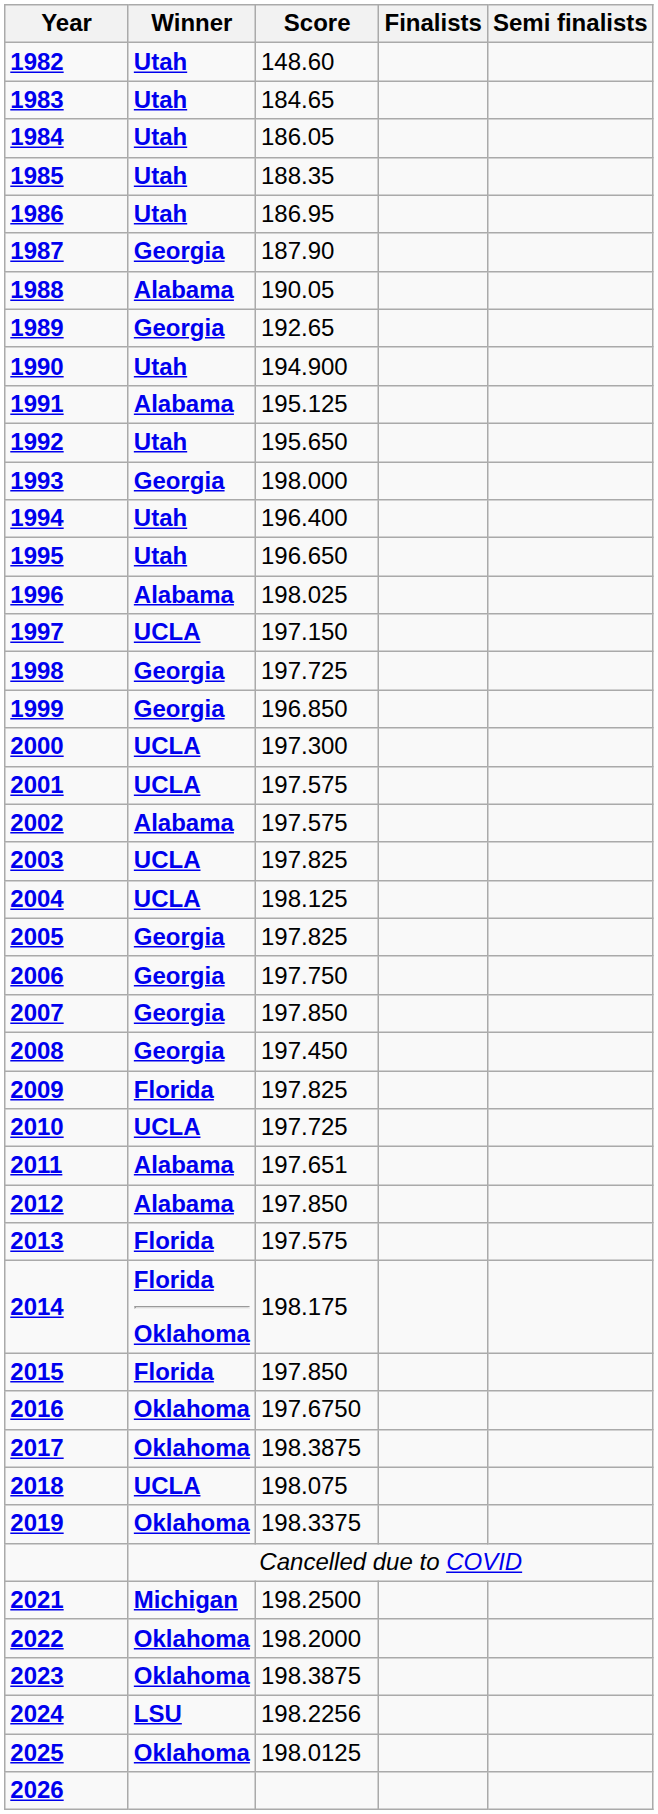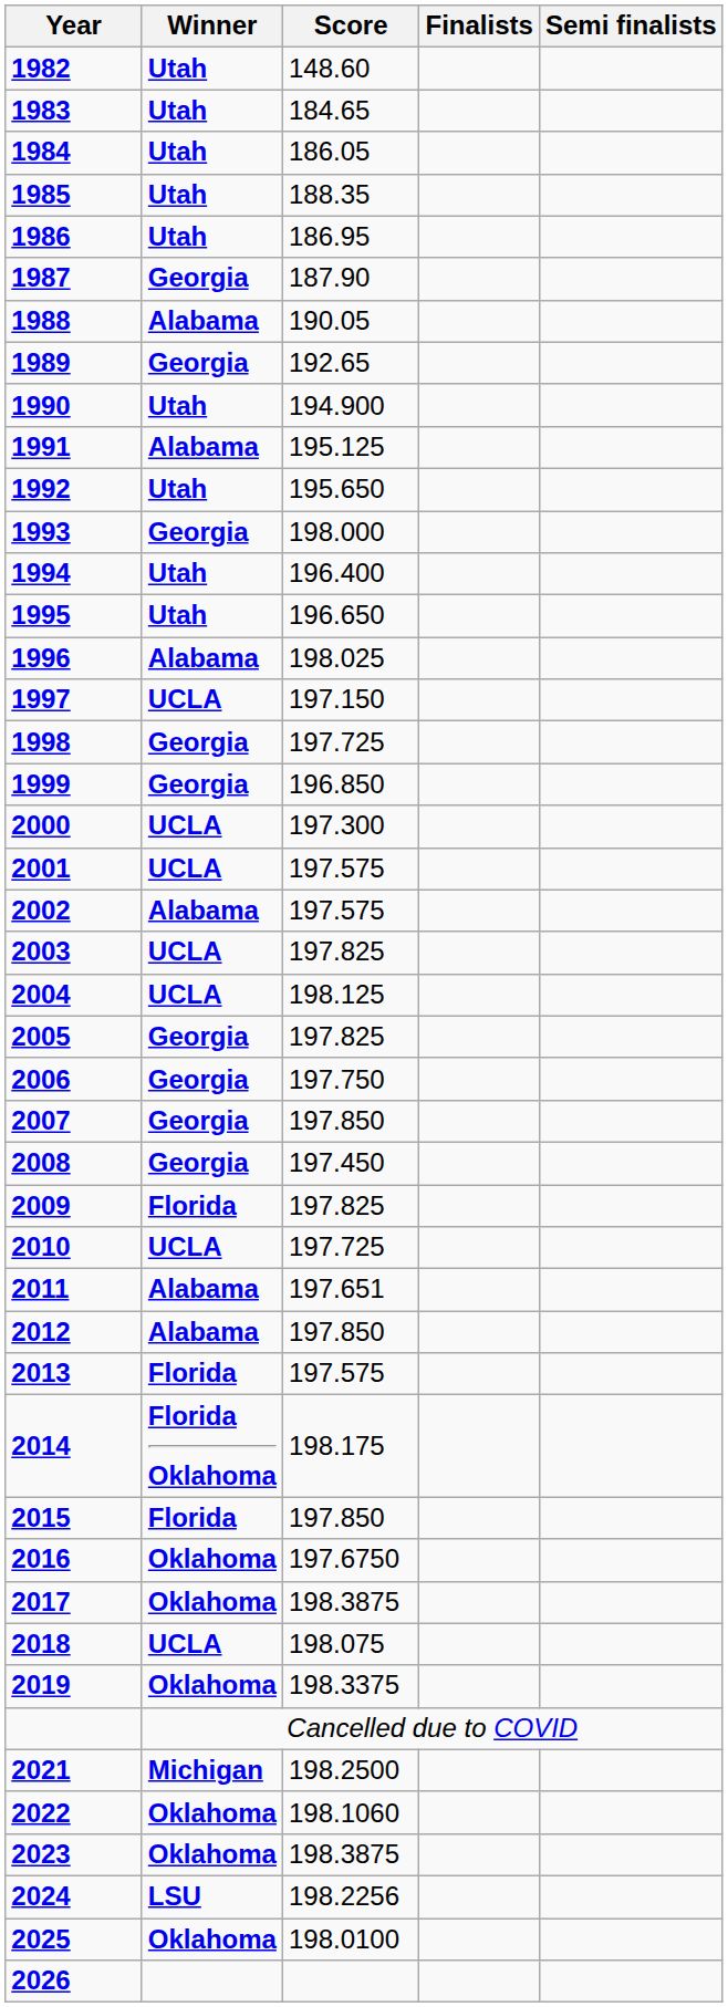2022 | Score: 198.2000 -> 198.1060
2025 | Score: 198.0125 -> 198.0100
